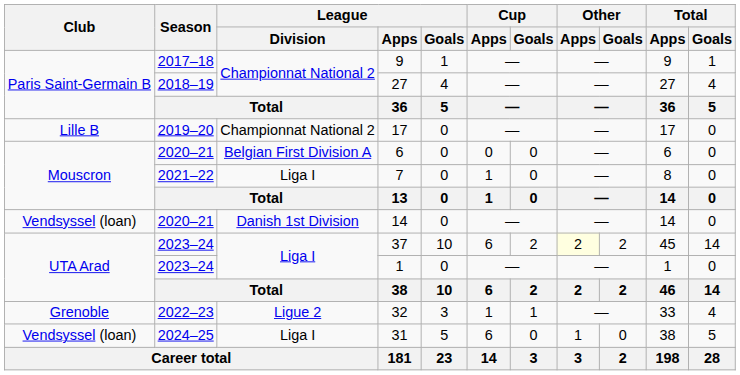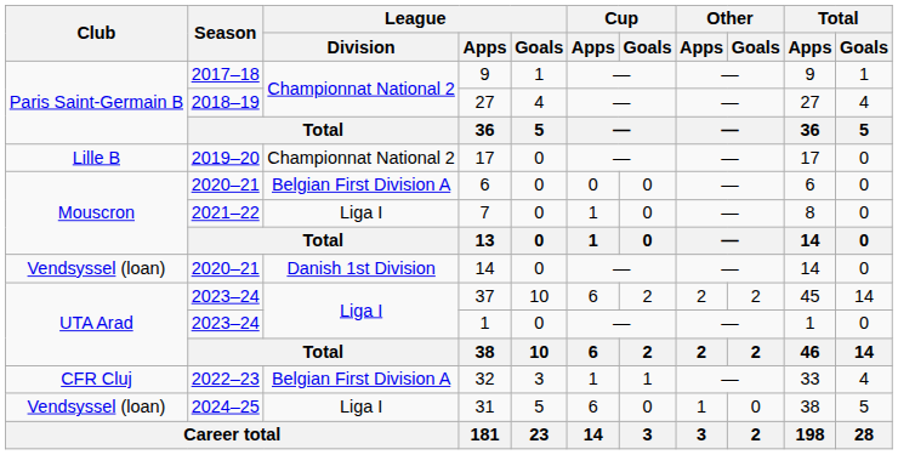37 | Other / Apps: lightyellow background -> no background
32 | Club: Grenoble -> CFR Cluj
32 | League / Division: Ligue 2 -> Belgian First Division A
